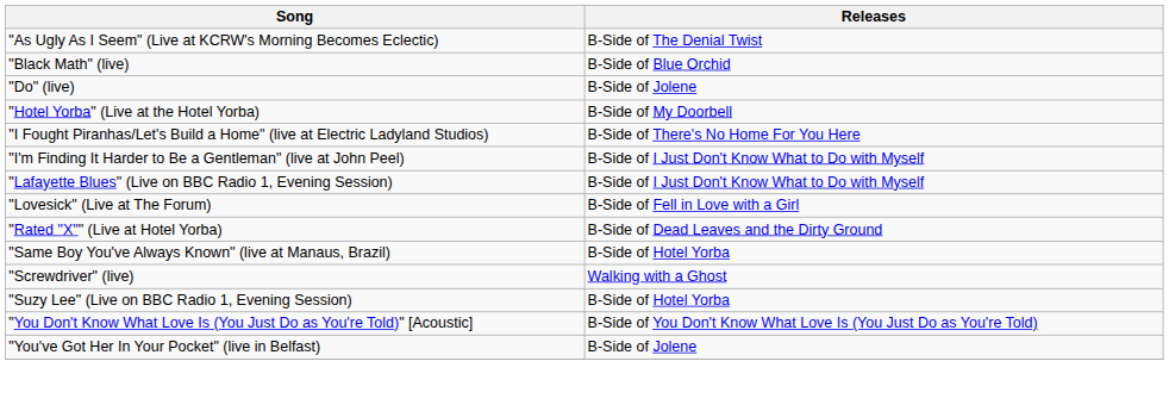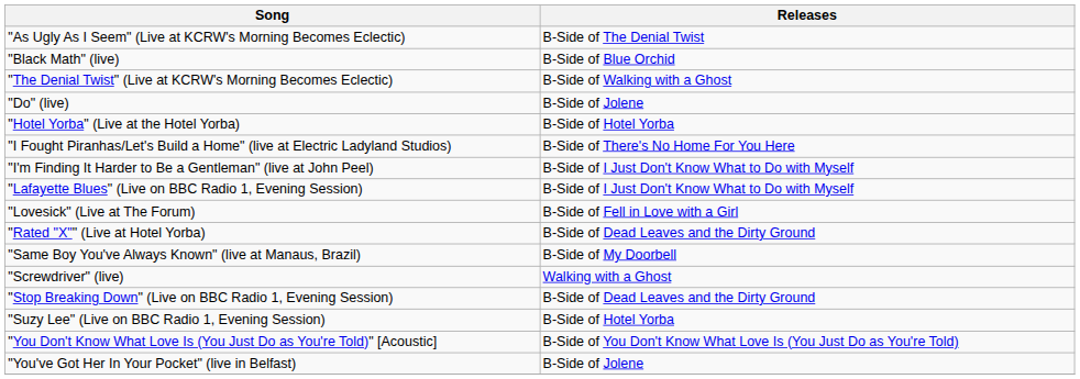+ row: "The Denial Twist" (Live at KCRW's Morning Becomes Eclectic) | B-Side of Walking with a Ghost
"Hotel Yorba" (Live at the Hotel Yorba) | Releases: B-Side of My Doorbell -> B-Side of Hotel Yorba
"Same Boy You've Always Known" (live at Manaus, Brazil) | Releases: B-Side of Hotel Yorba -> B-Side of My Doorbell
+ row: "Stop Breaking Down" (Live on BBC Radio 1, Evening Session) | B-Side of Dead Leaves and the Dirty Ground
